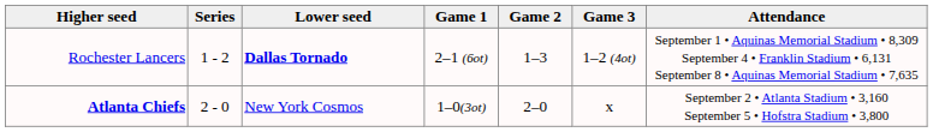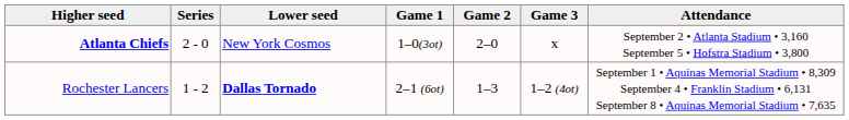rows swapped: Rochester Lancers <-> Atlanta Chiefs
